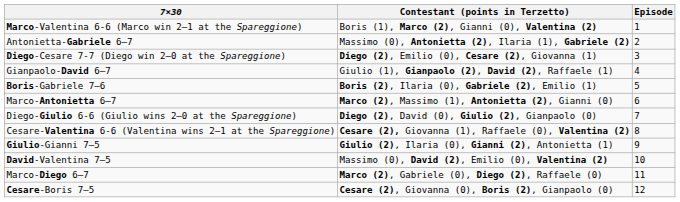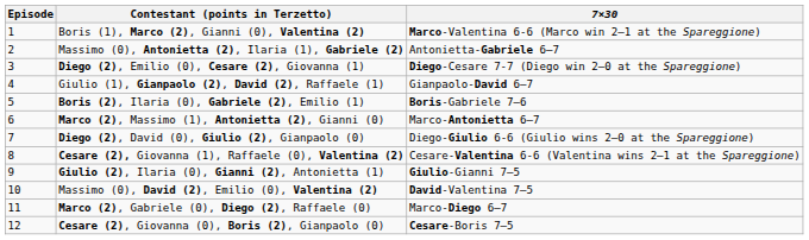columns swapped: Episode <-> 7×30
